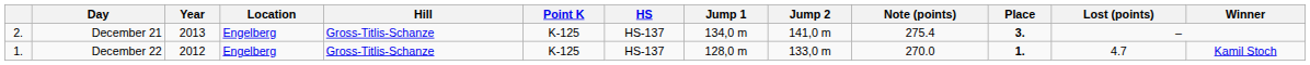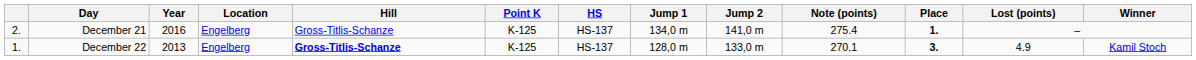December 21 | Year: 2013 -> 2016
December 21 | Place: 3. -> 1.
December 22 | Year: 2012 -> 2013
December 22 | Hill: normal -> bold
December 22 | Note (points): 270.0 -> 270.1
December 22 | Place: 1. -> 3.
December 22 | Lost (points): 4.7 -> 4.9
